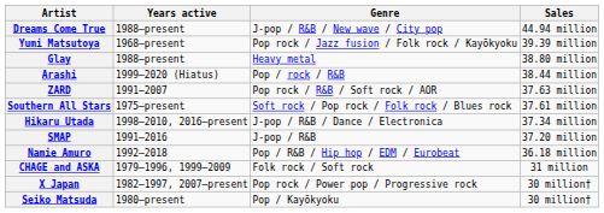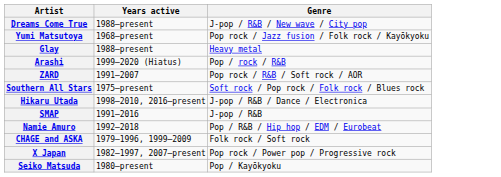- column: Sales | 44.94 million | 39.39 million | 38.80 million | 38.44 million | 37.63 million | 37.61 million | 37.34 million | 37.20 million | 36.18 million | 31 million | 30 million† | 30 million†
